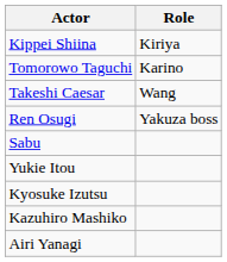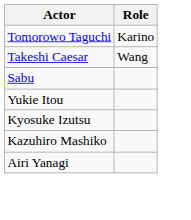- row: Kippei Shiina | Kiriya
- row: Ren Osugi | Yakuza boss
